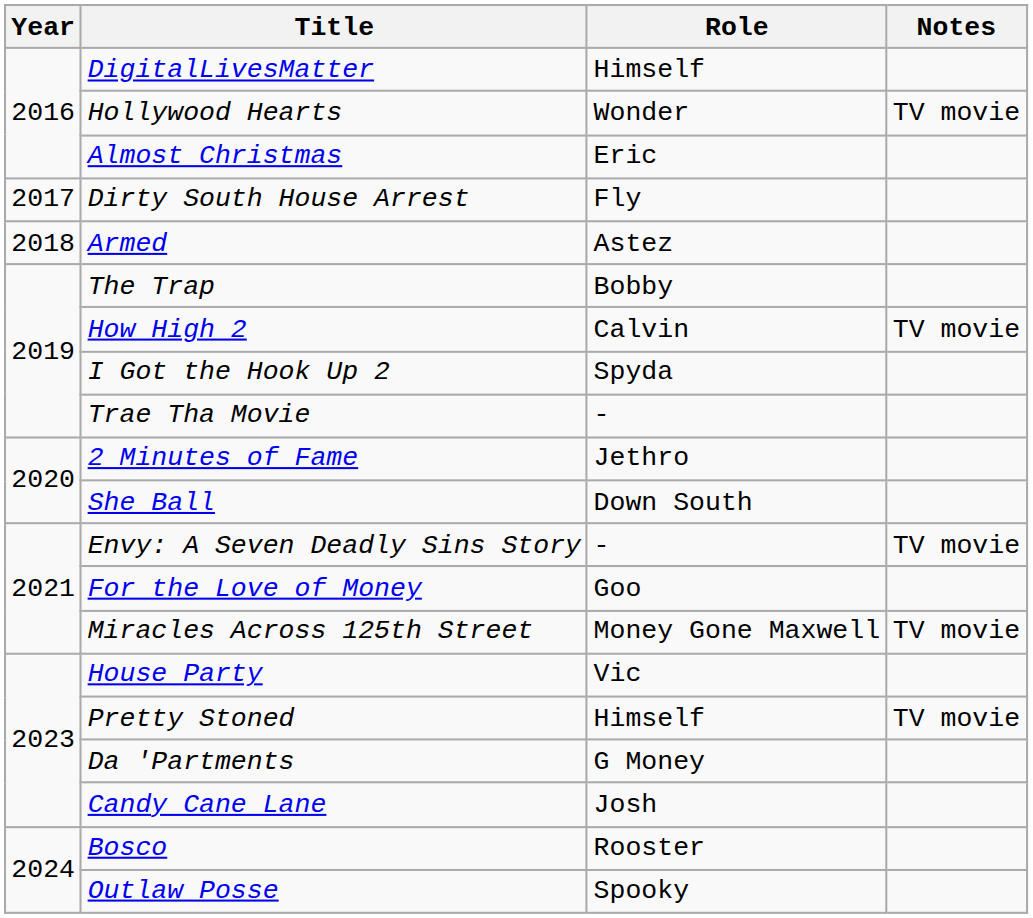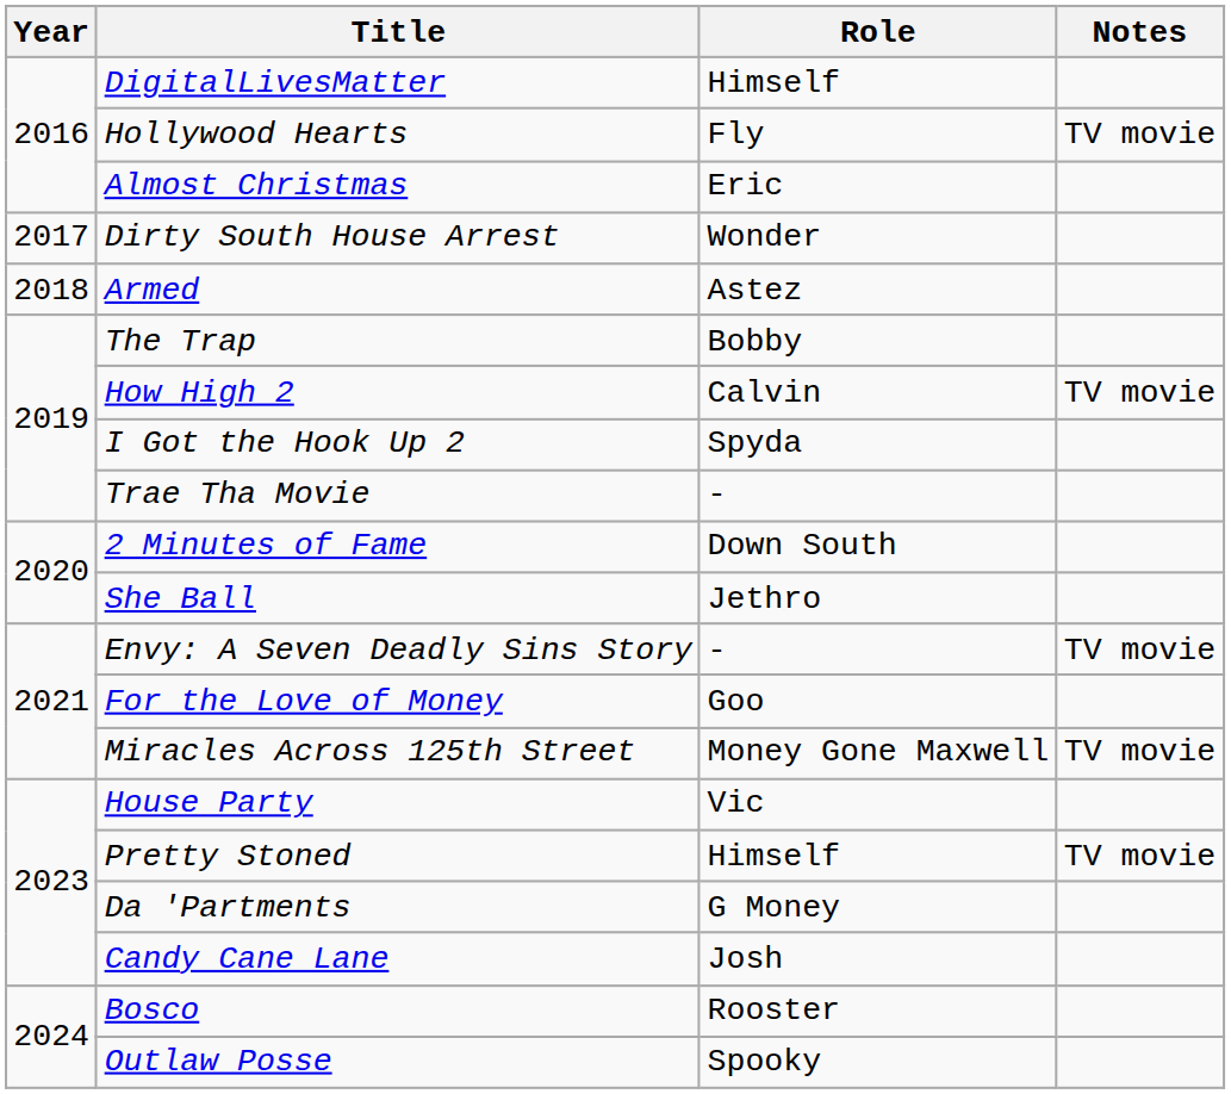Hollywood Hearts | Role: Wonder -> Fly
Dirty South House Arrest | Role: Fly -> Wonder
2 Minutes of Fame | Role: Jethro -> Down South
She Ball | Role: Down South -> Jethro
